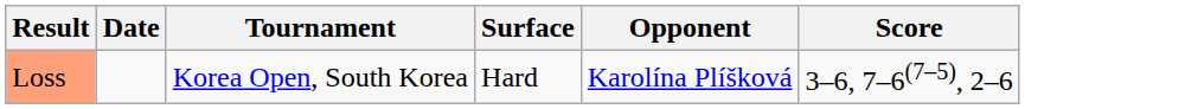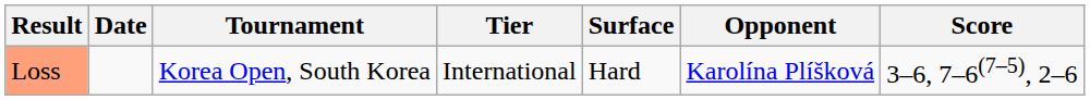+ column: Tier | International
